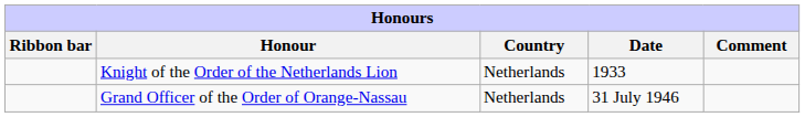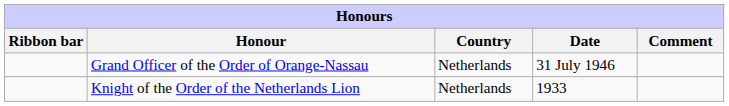rows swapped: Knight of the Order of the Netherlands Lion <-> Grand Officer of the Order of Orange-Nassau
